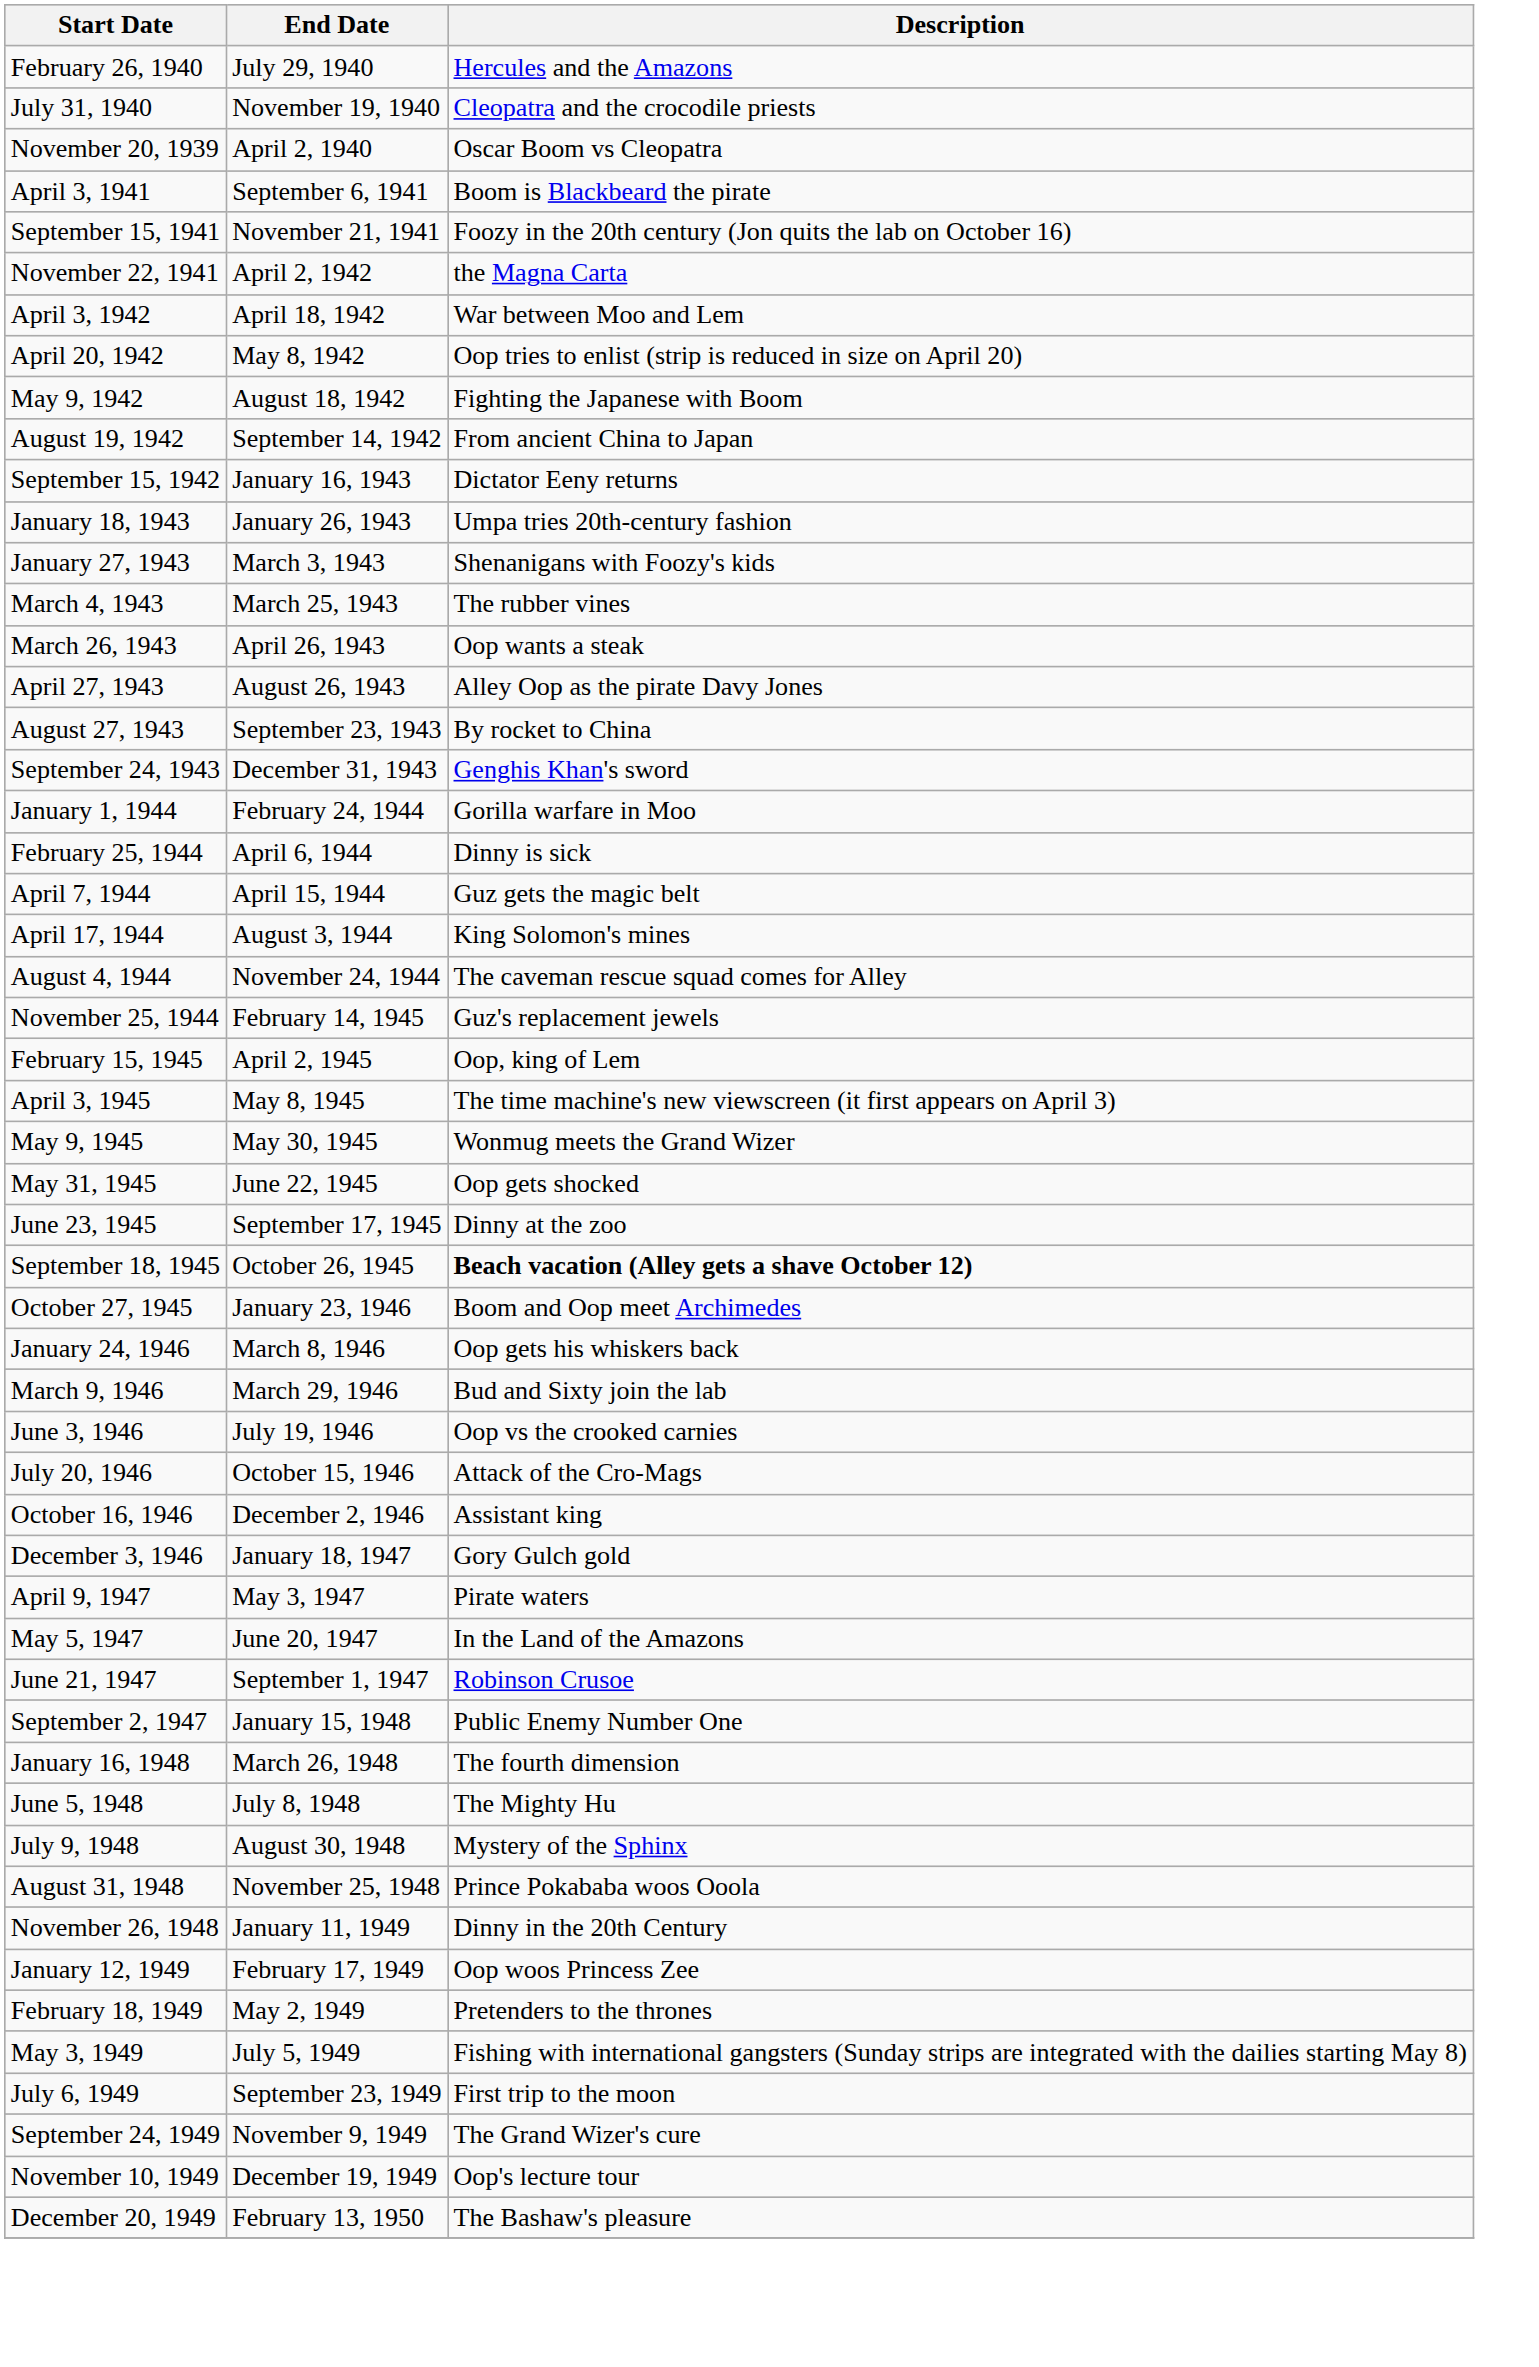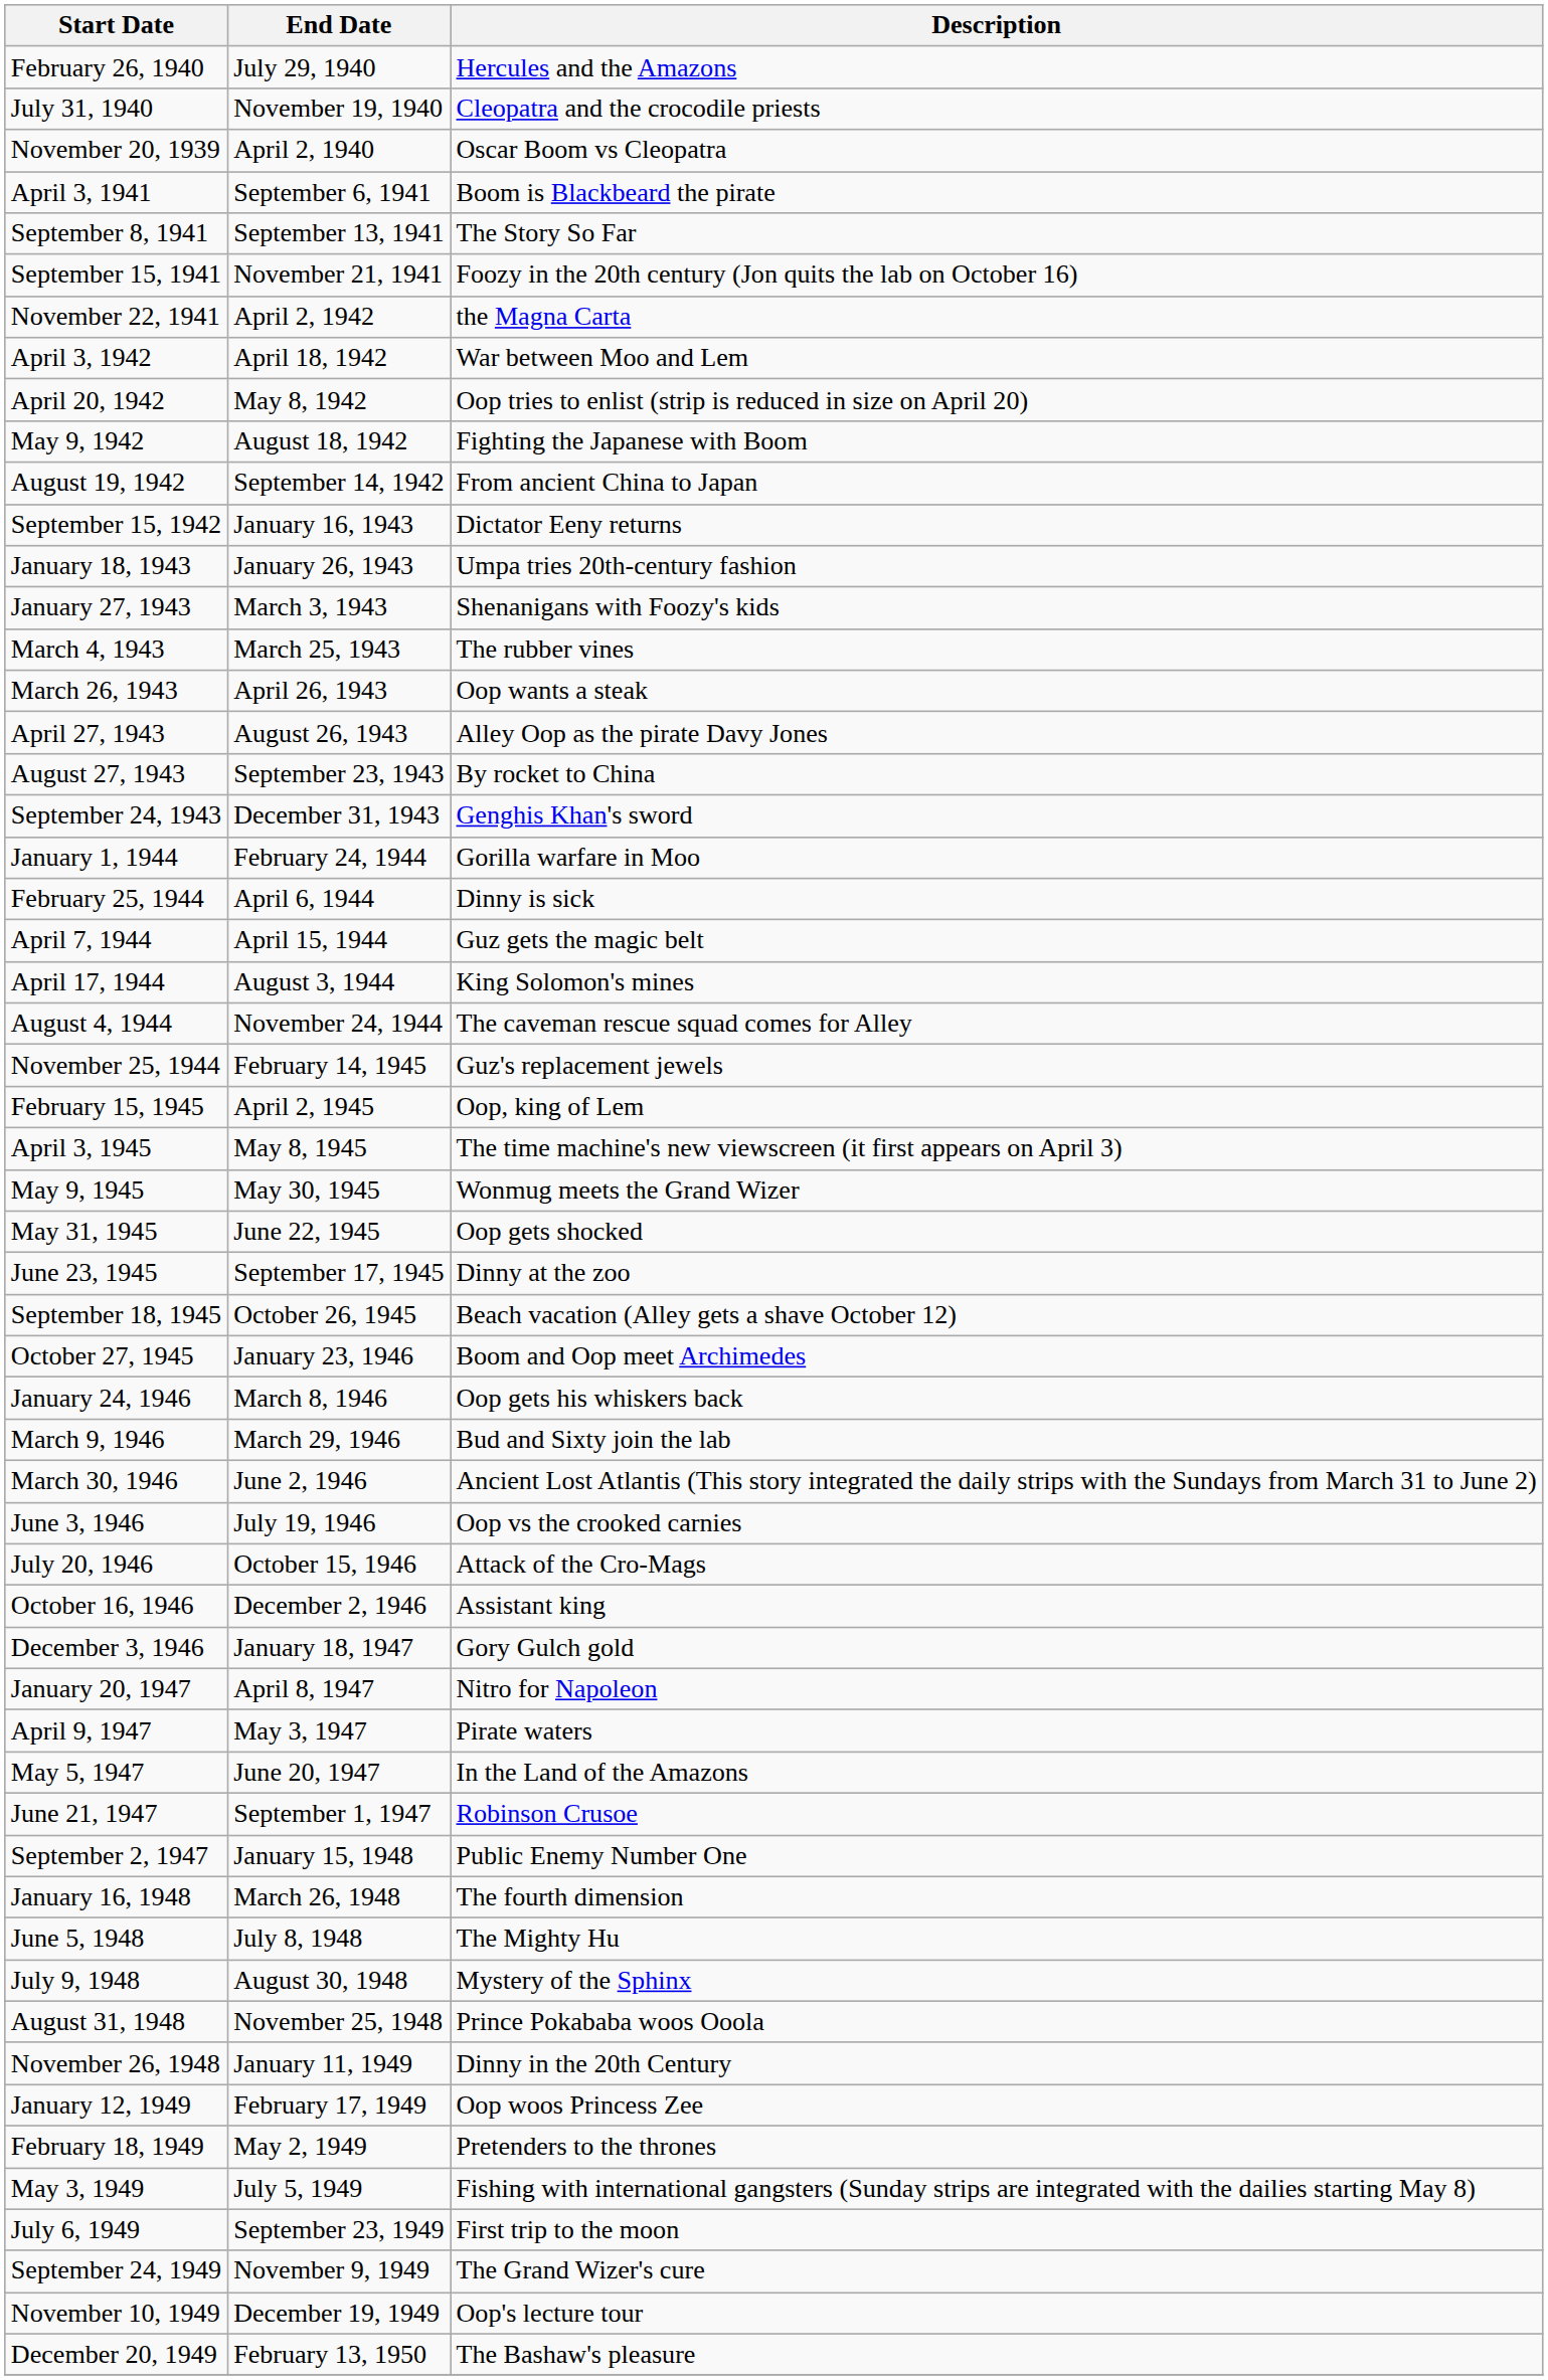+ row: September 8, 1941 | September 13, 1941 | The Story So Far
September 18, 1945 | Description: bold -> normal
+ row: March 30, 1946 | June 2, 1946 | Ancient Lost Atlantis (This story integrated the daily strips with the Sundays from March 31 to June 2)
+ row: January 20, 1947 | April 8, 1947 | Nitro for Napoleon
